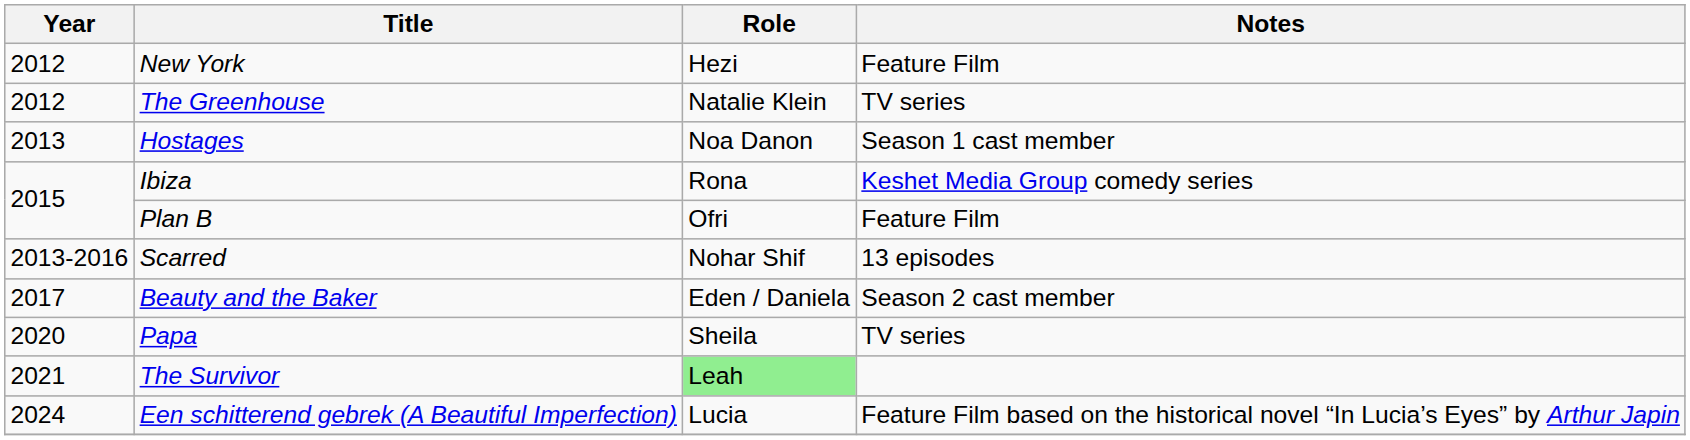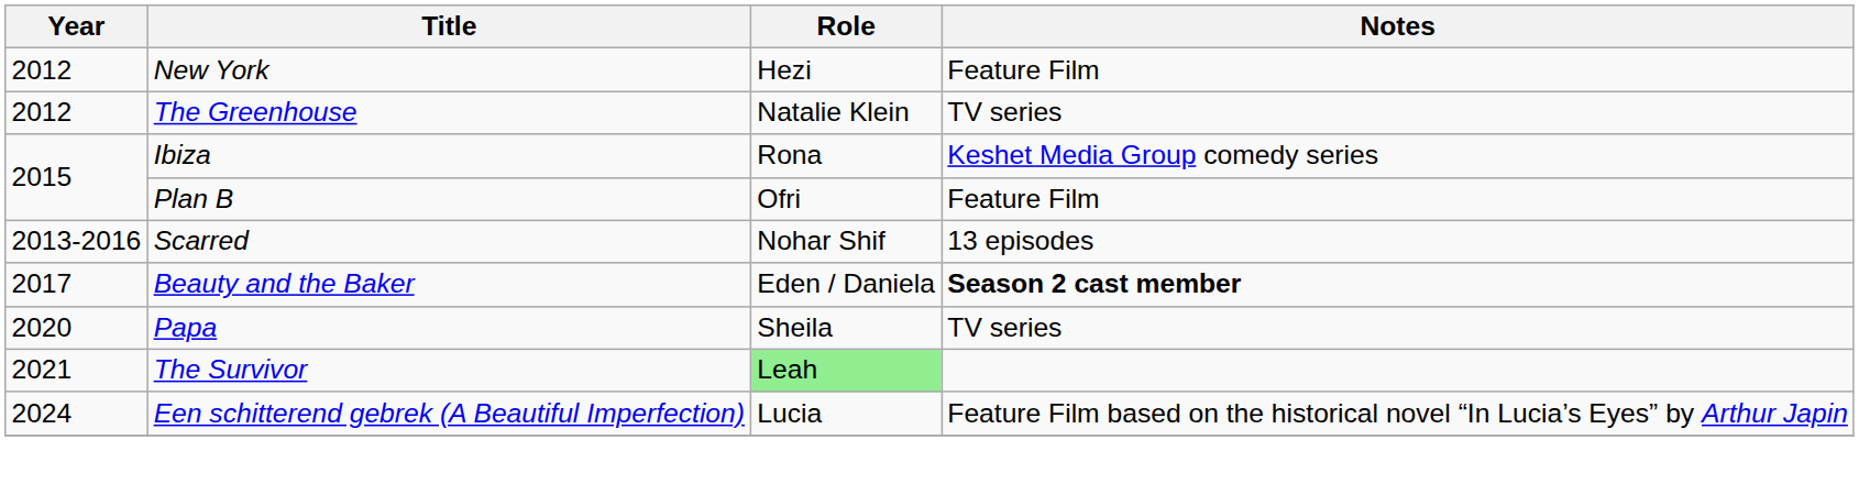- row: 2013 | Hostages | Noa Danon | Season 1 cast member
Beauty and the Baker | Notes: normal -> bold
